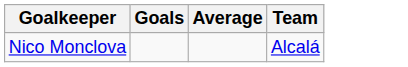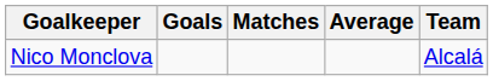+ column: Matches
